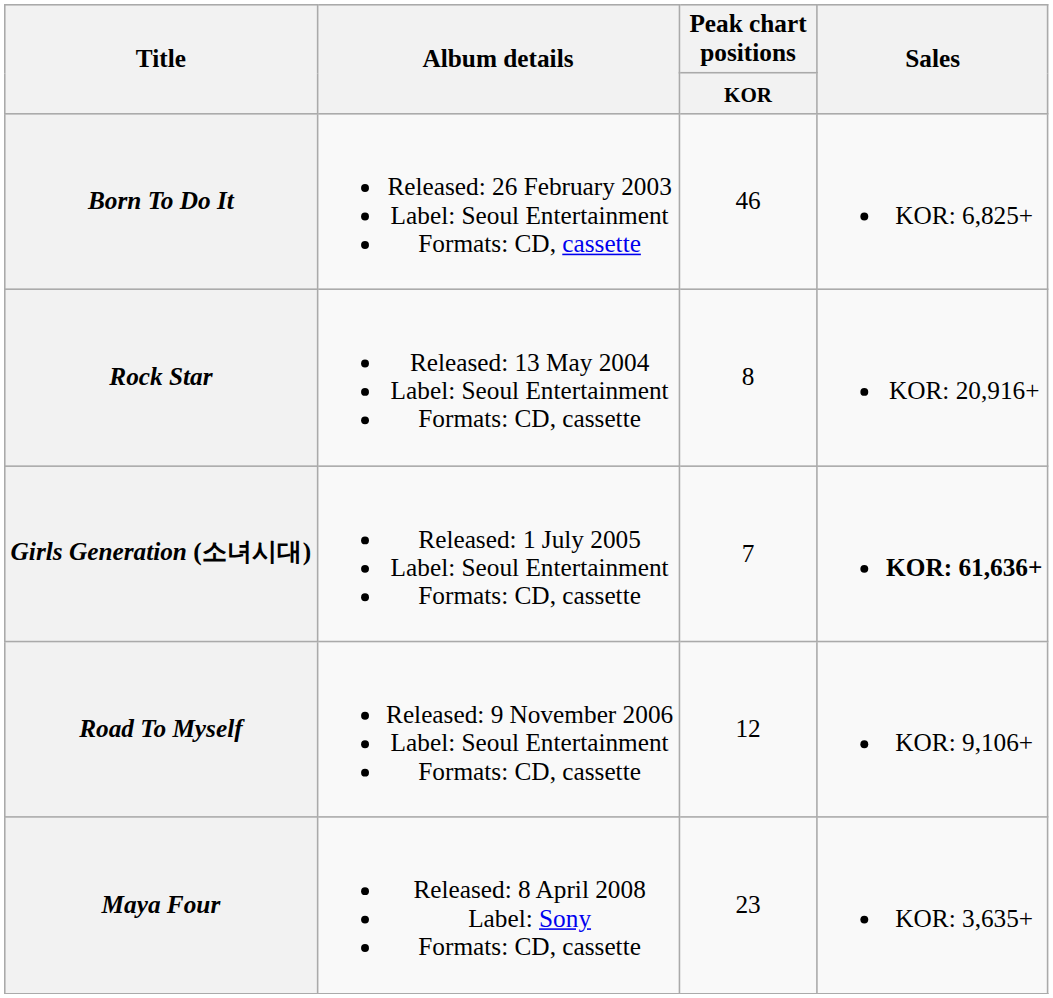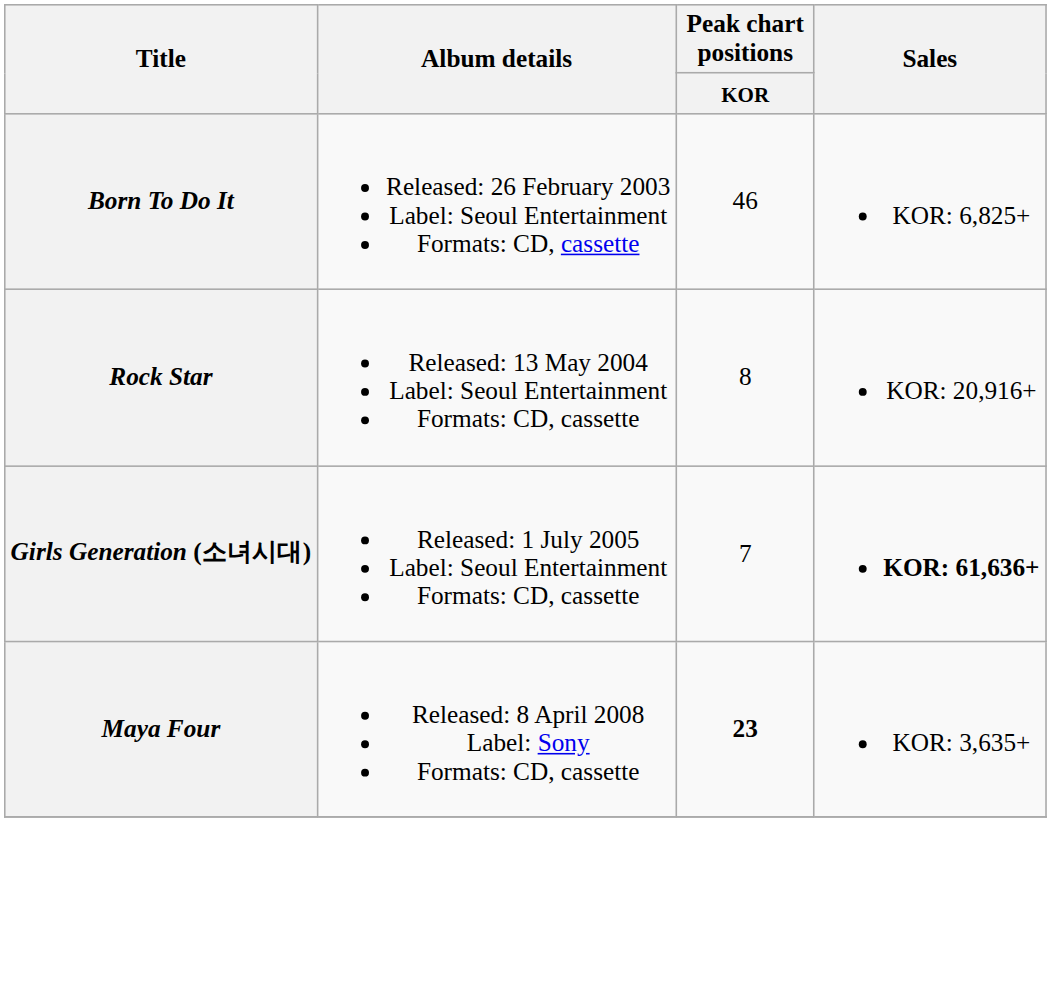- row: Road To Myself | Released: 9 November 2006 Label: Seoul Entertainment Formats: CD, cassette | 12 | KOR: 9,106+
Maya Four | Peak chart positions / KOR: normal -> bold
